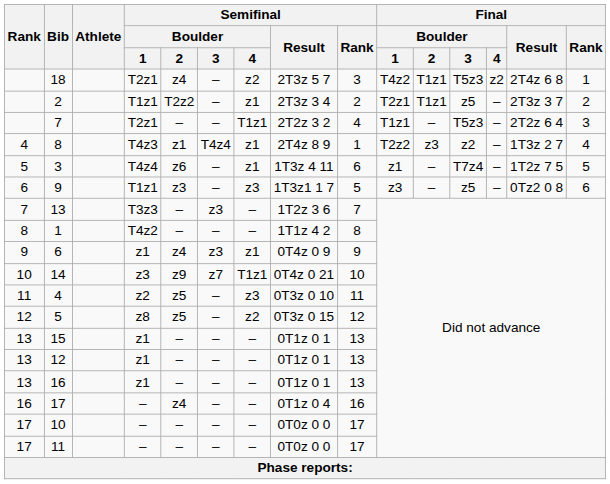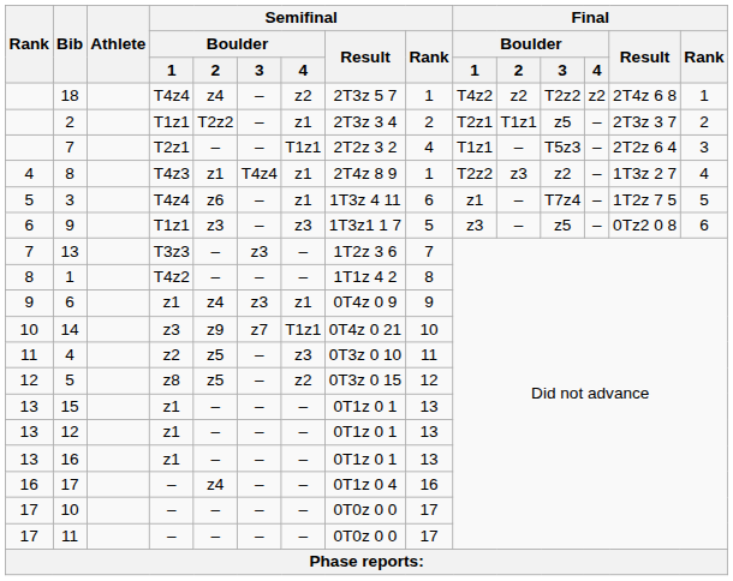18 | Semifinal / Boulder / 1: T2z1 -> T4z4
18 | Semifinal / Rank: 3 -> 1
18 | Final / Boulder / 2: T1z1 -> z2
18 | Final / Boulder / 3: T5z3 -> T2z2
